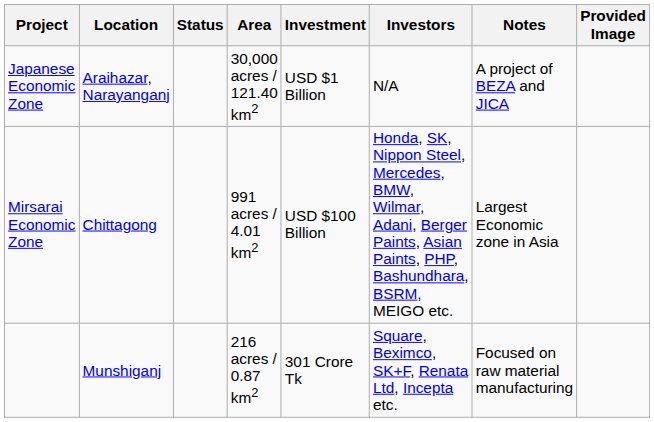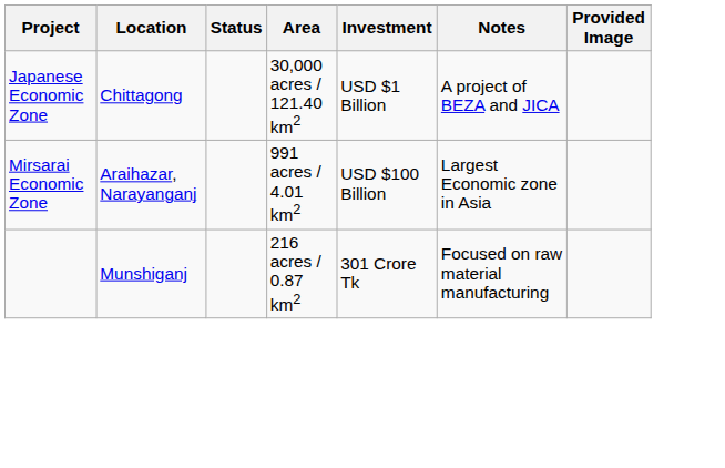- column: Investors | N/A | Honda, SK, Nippon Steel, Mercedes, BMW, Wilmar, Adani, Berger Paints, Asian Paints, PHP, Bashundhara, BSRM, MEIGO etc. | Square, Beximco, SK+F, Renata Ltd, Incepta etc.
Japanese Economic Zone | Location: Araihazar, Narayanganj -> Chittagong
Mirsarai Economic Zone | Location: Chittagong -> Araihazar, Narayanganj
